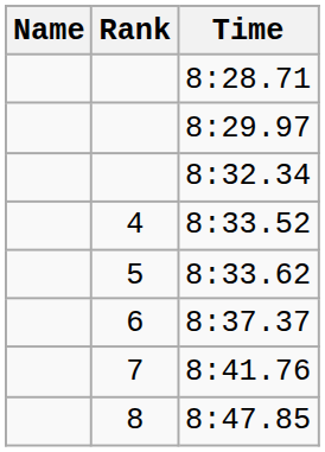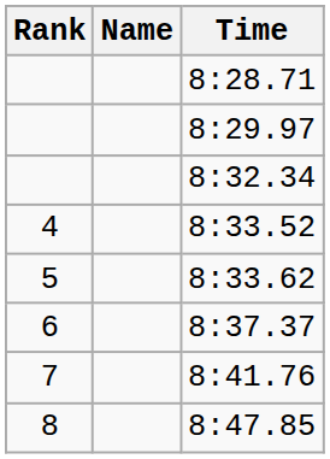columns swapped: Rank <-> Name
